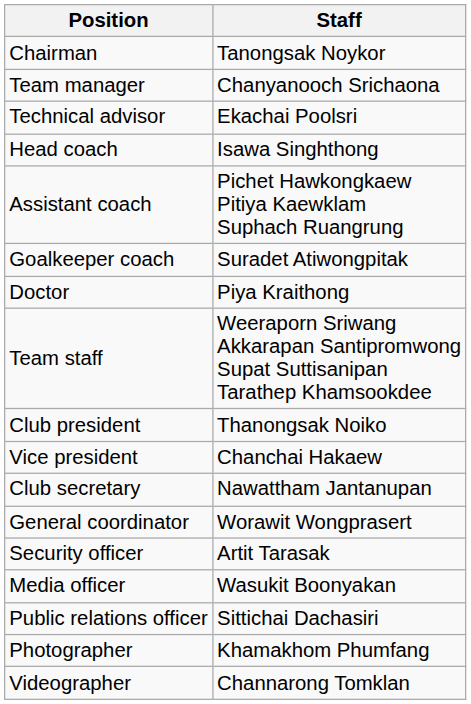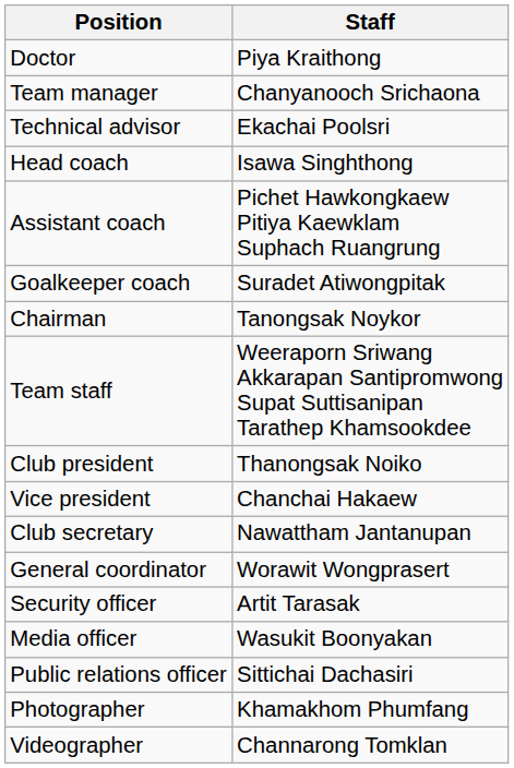rows swapped: Chairman <-> Doctor
